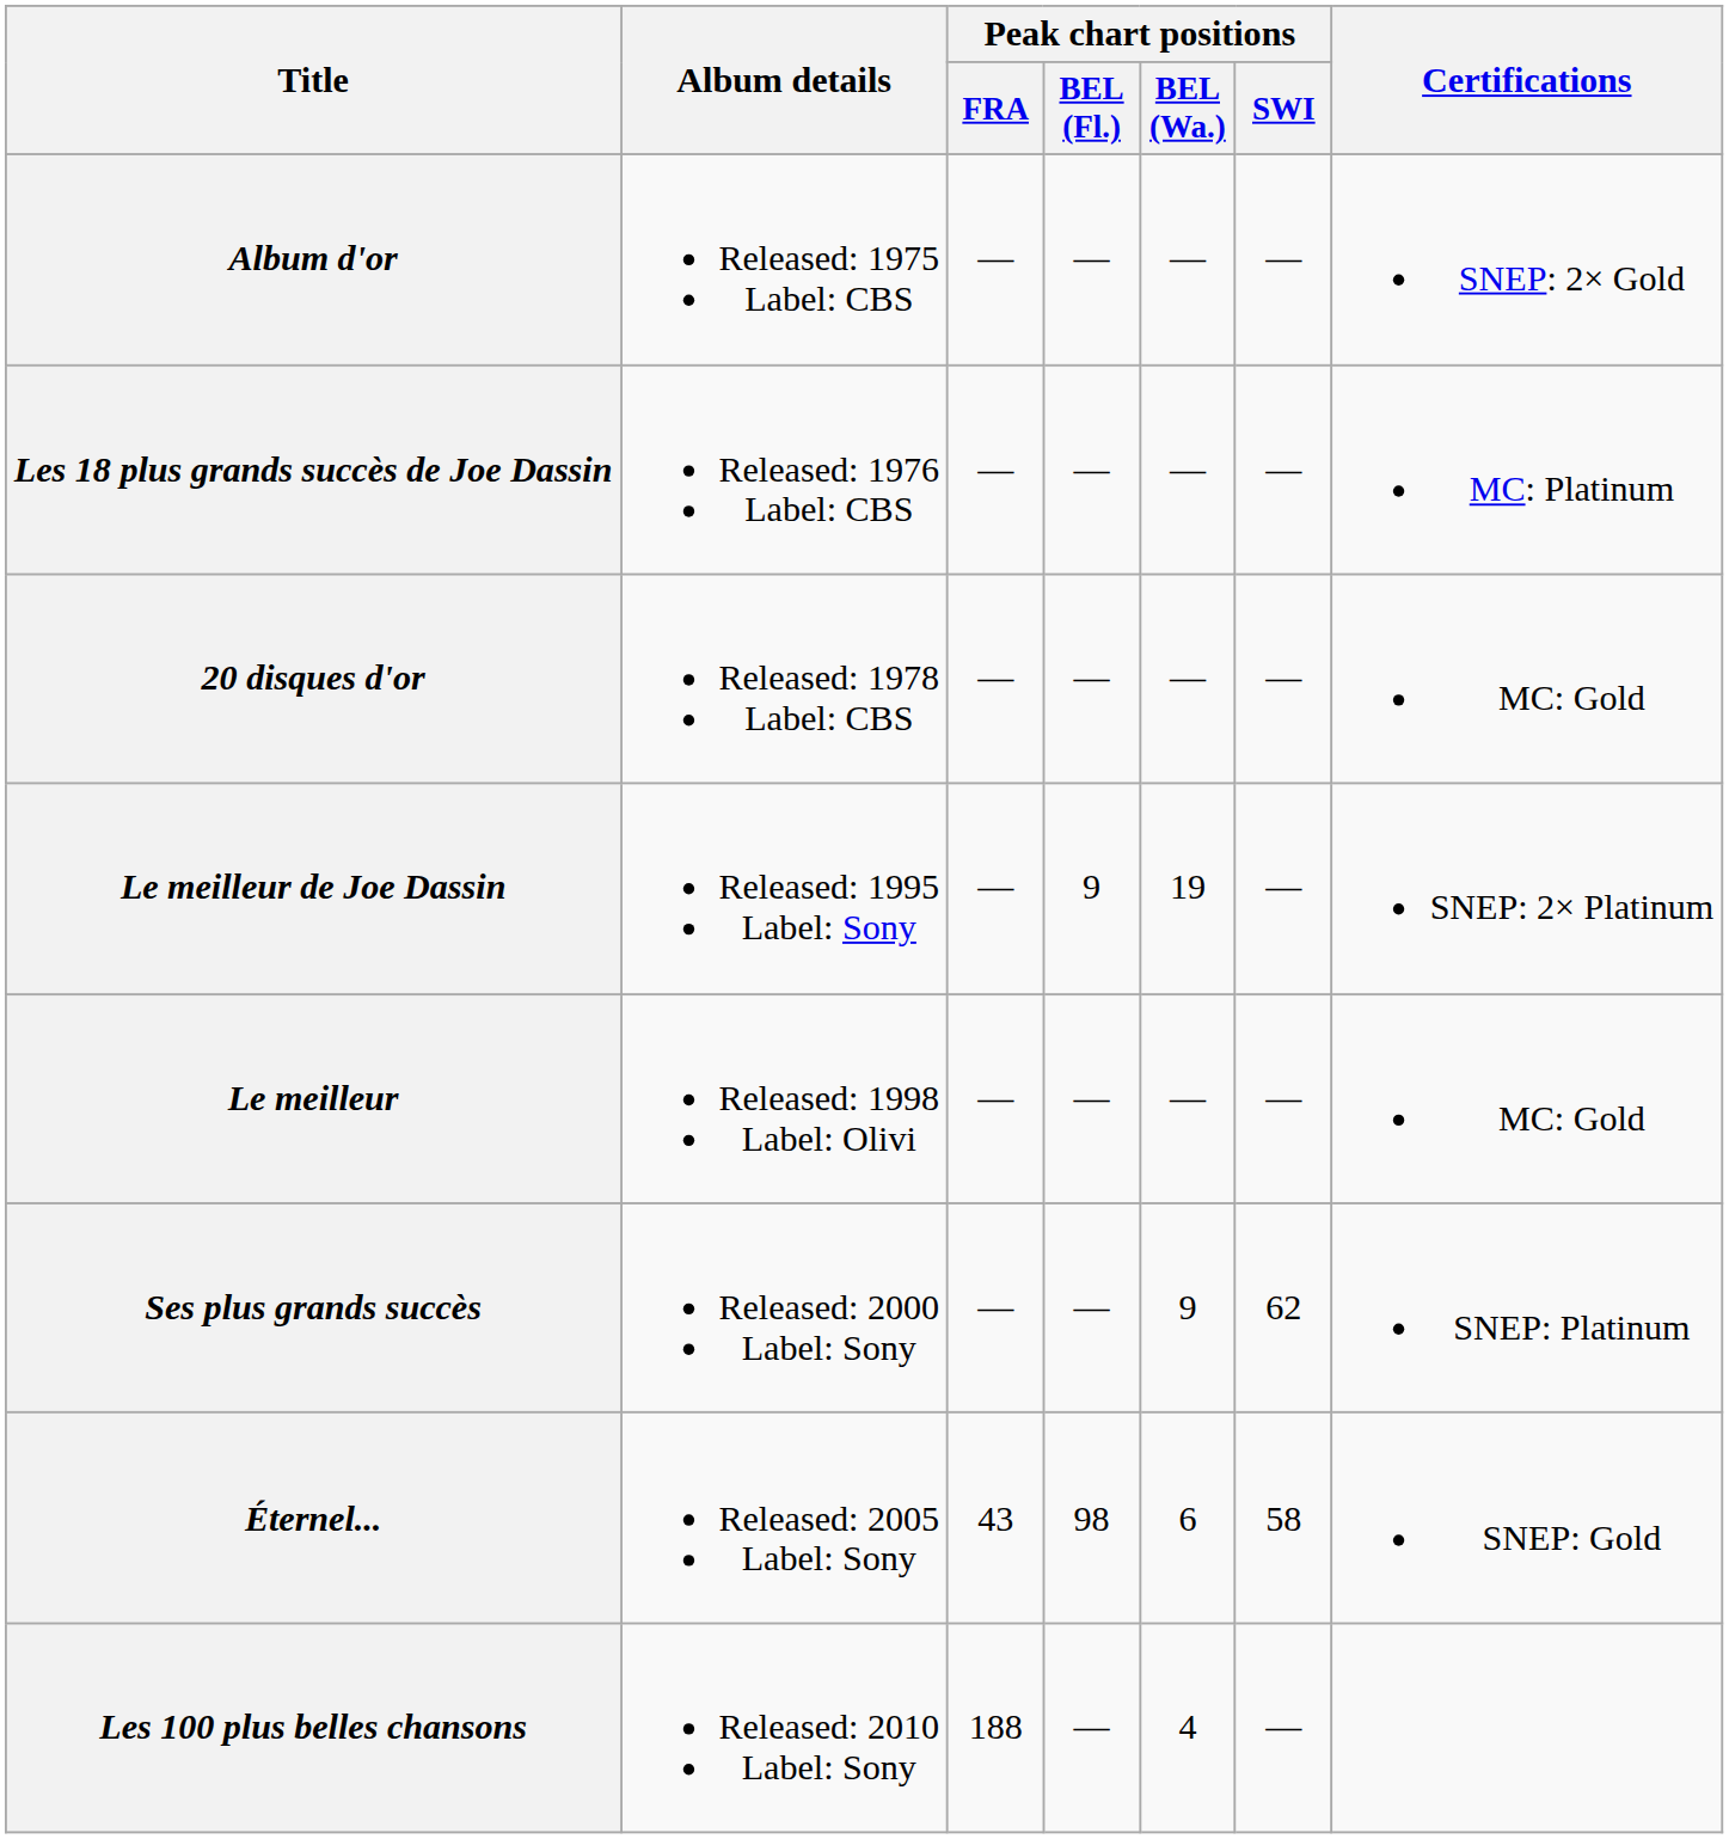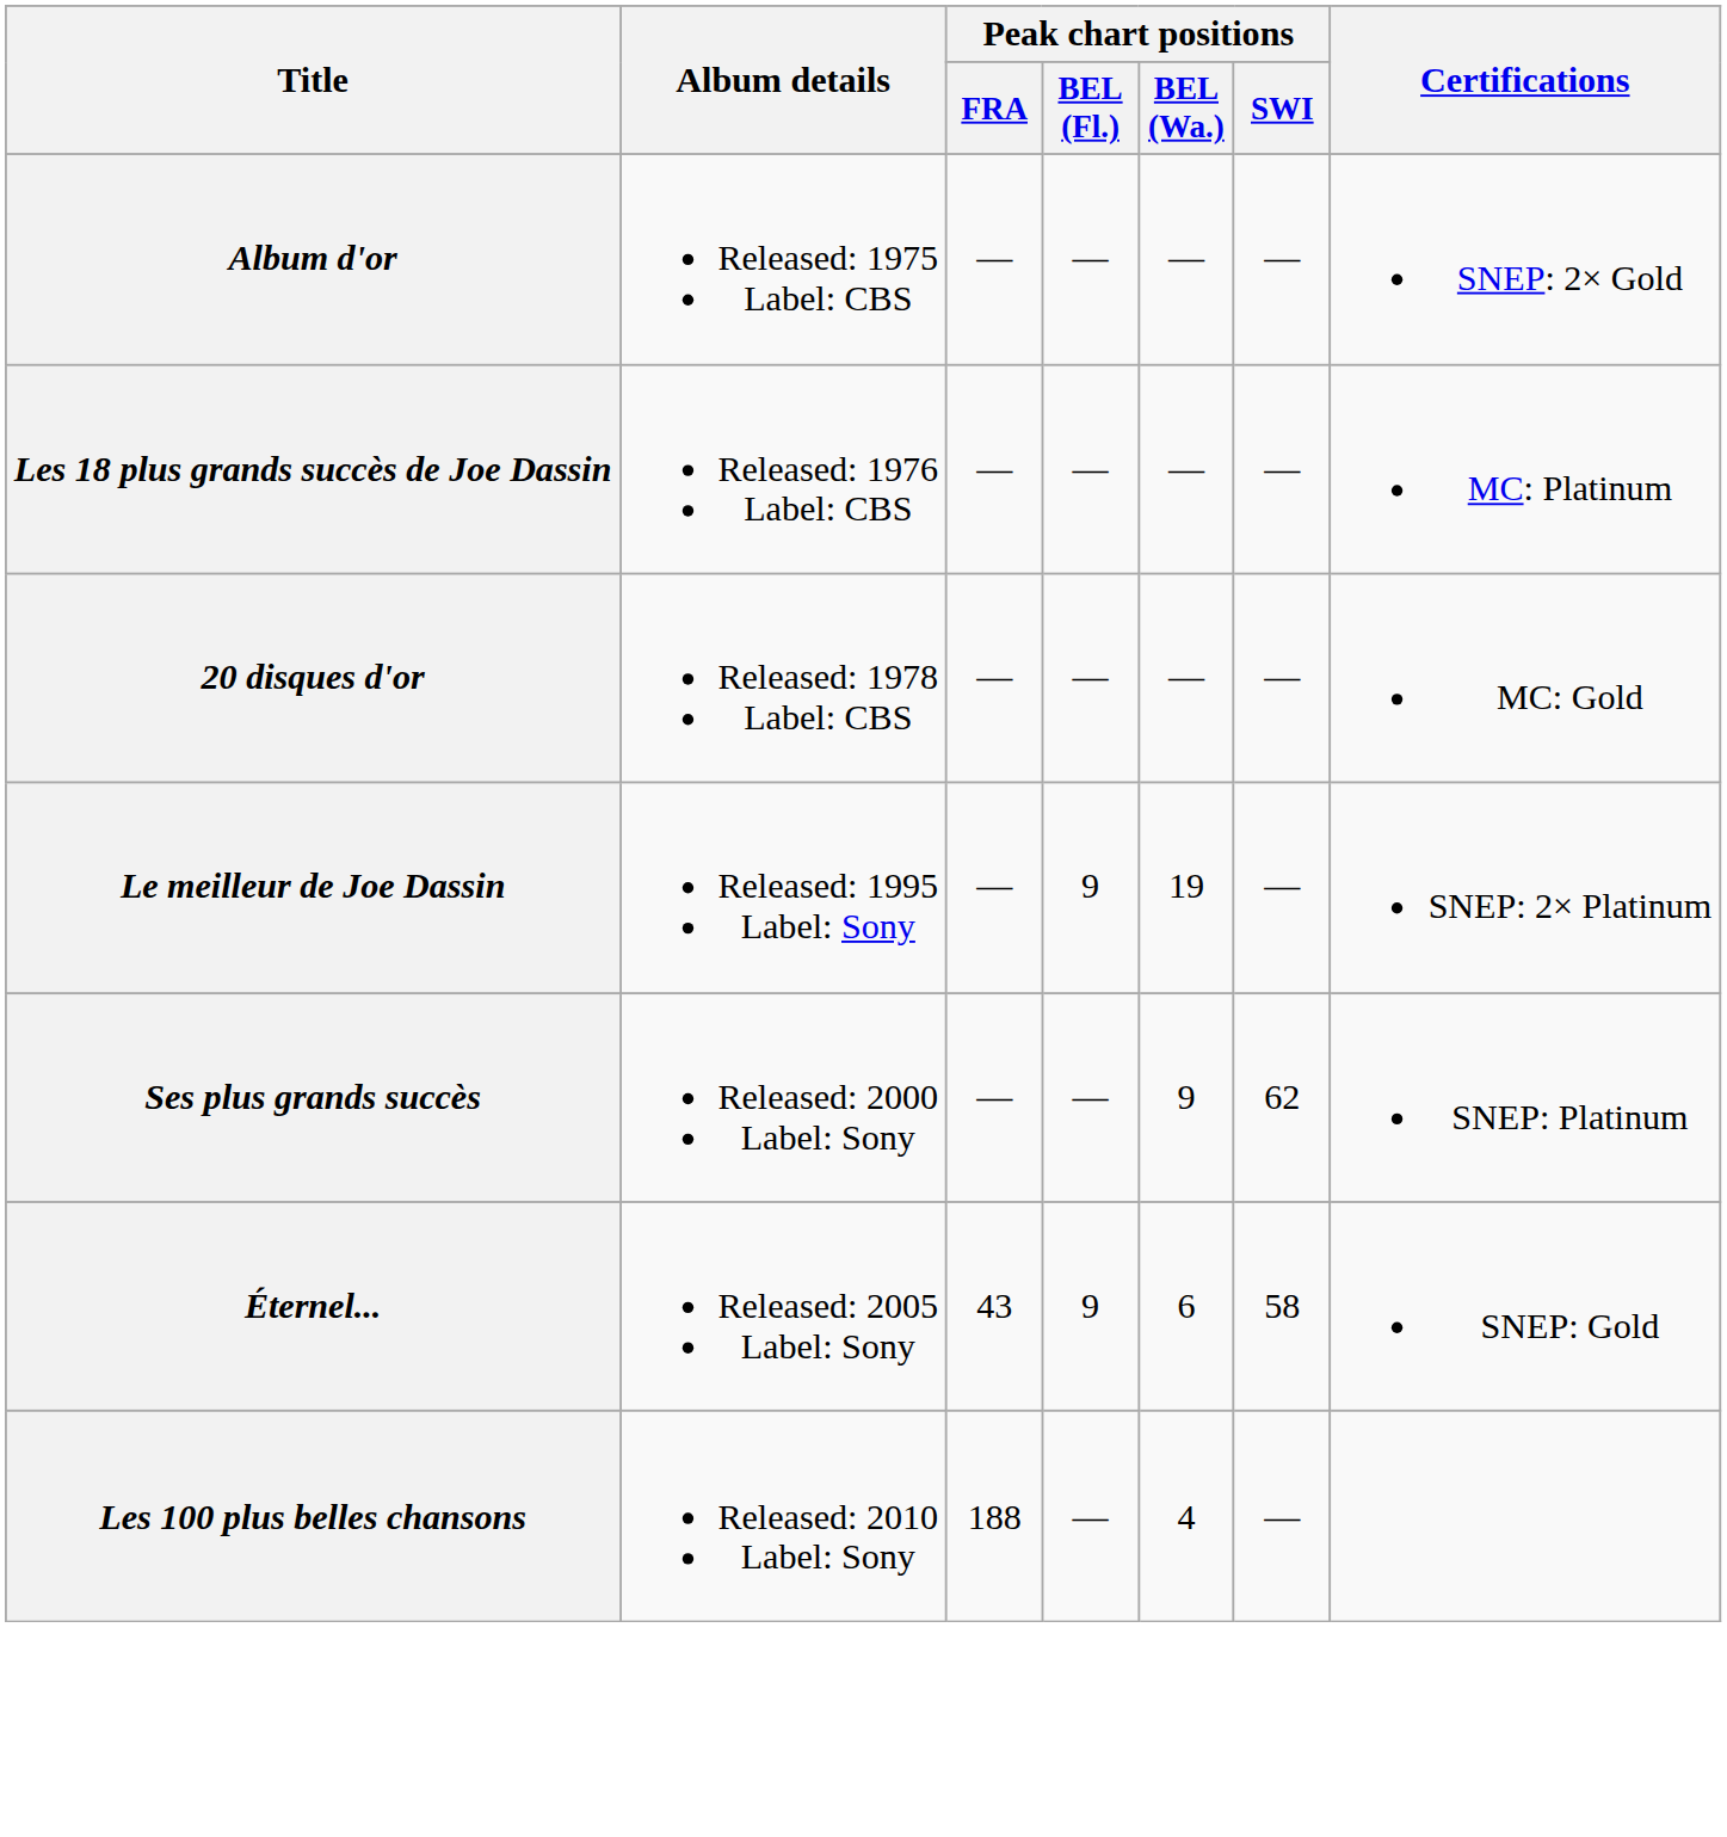- row: Le meilleur | Released: 1998 Label: Olivi | — | — | — | — | MC: Gold
Éternel... | Peak chart positions / BEL (Fl.): 98 -> 9
